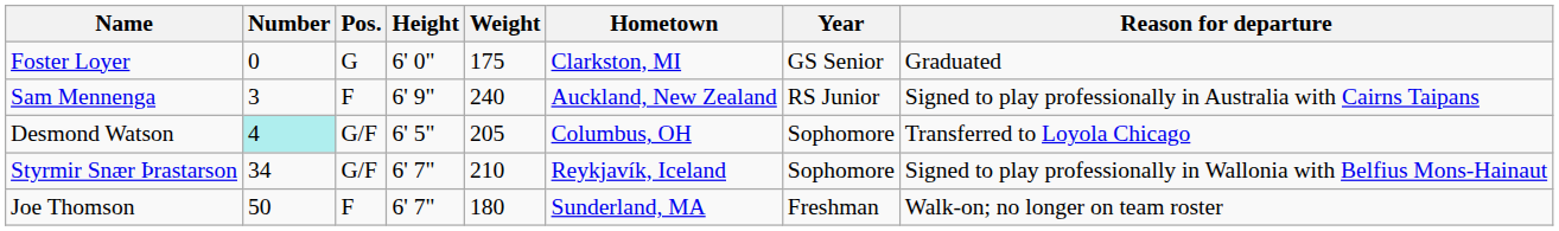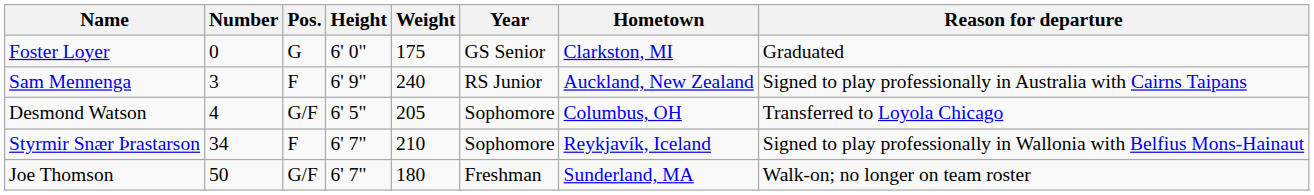columns swapped: Year <-> Hometown
Desmond Watson | Number: paleturquoise background -> no background
Styrmir Snær Þrastarson | Pos.: G/F -> F
Joe Thomson | Pos.: F -> G/F
